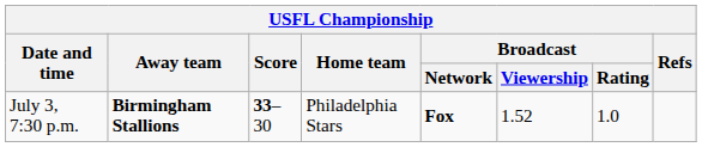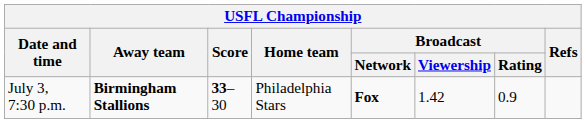July 3, 7:30 p.m. | Broadcast / Viewership: 1.52 -> 1.42
July 3, 7:30 p.m. | Broadcast / Rating: 1.0 -> 0.9
